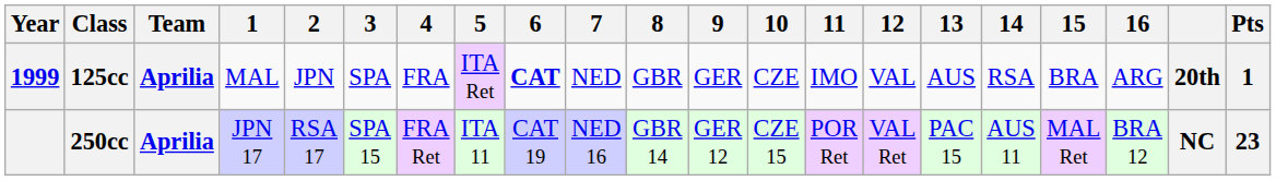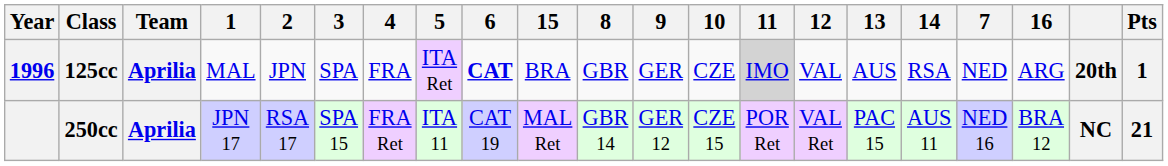columns swapped: 7 <-> 15
125cc | Year: 1999 -> 1996
125cc | 11: no background -> lightgrey background
250cc | Pts: 23 -> 21
